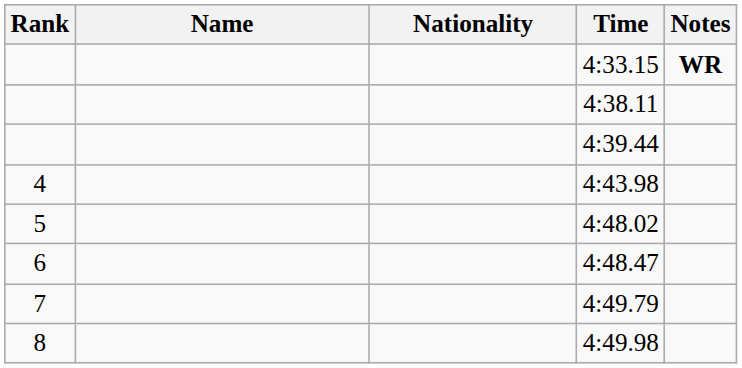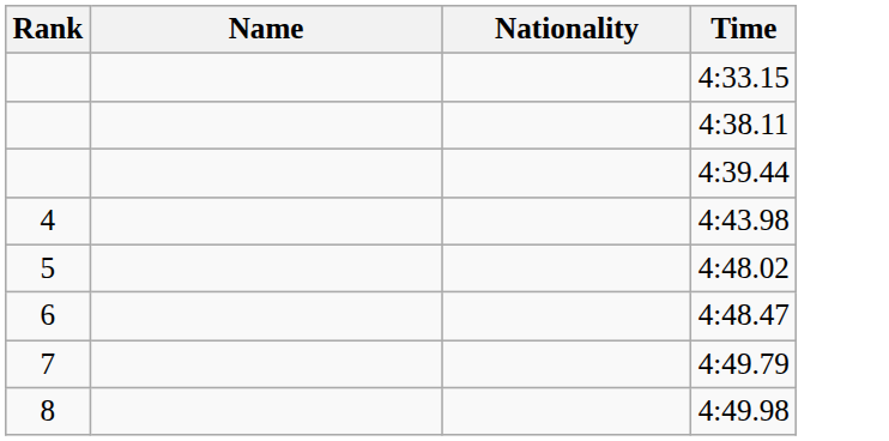- column: Notes | WR
